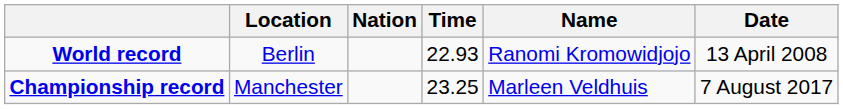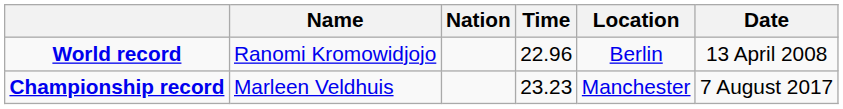columns swapped: Name <-> Location
World record | Time: 22.93 -> 22.96
Championship record | Time: 23.25 -> 23.23
